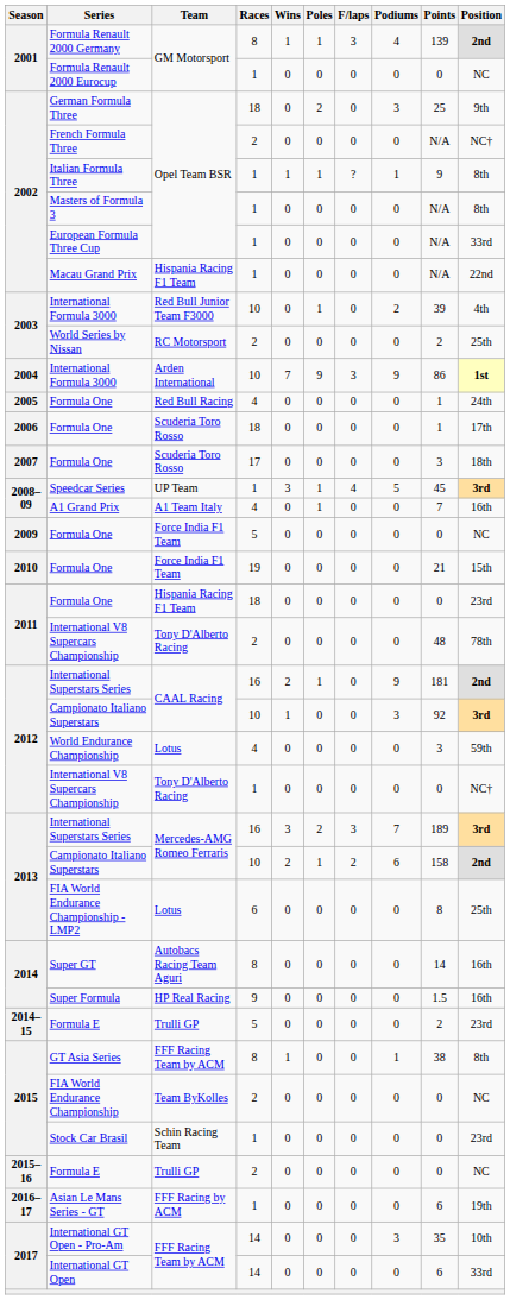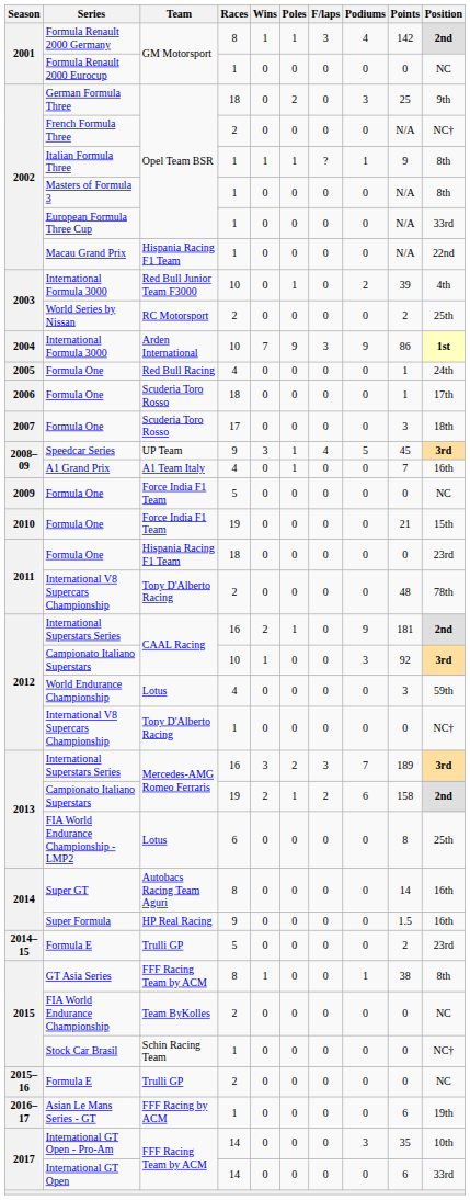Formula Renault 2000 Germany | Points: 139 -> 142
Speedcar Series | Races: 1 -> 9
2013 / Campionato Italiano Superstars | Races: 10 -> 19
Stock Car Brasil | Position: 23rd -> NC†
